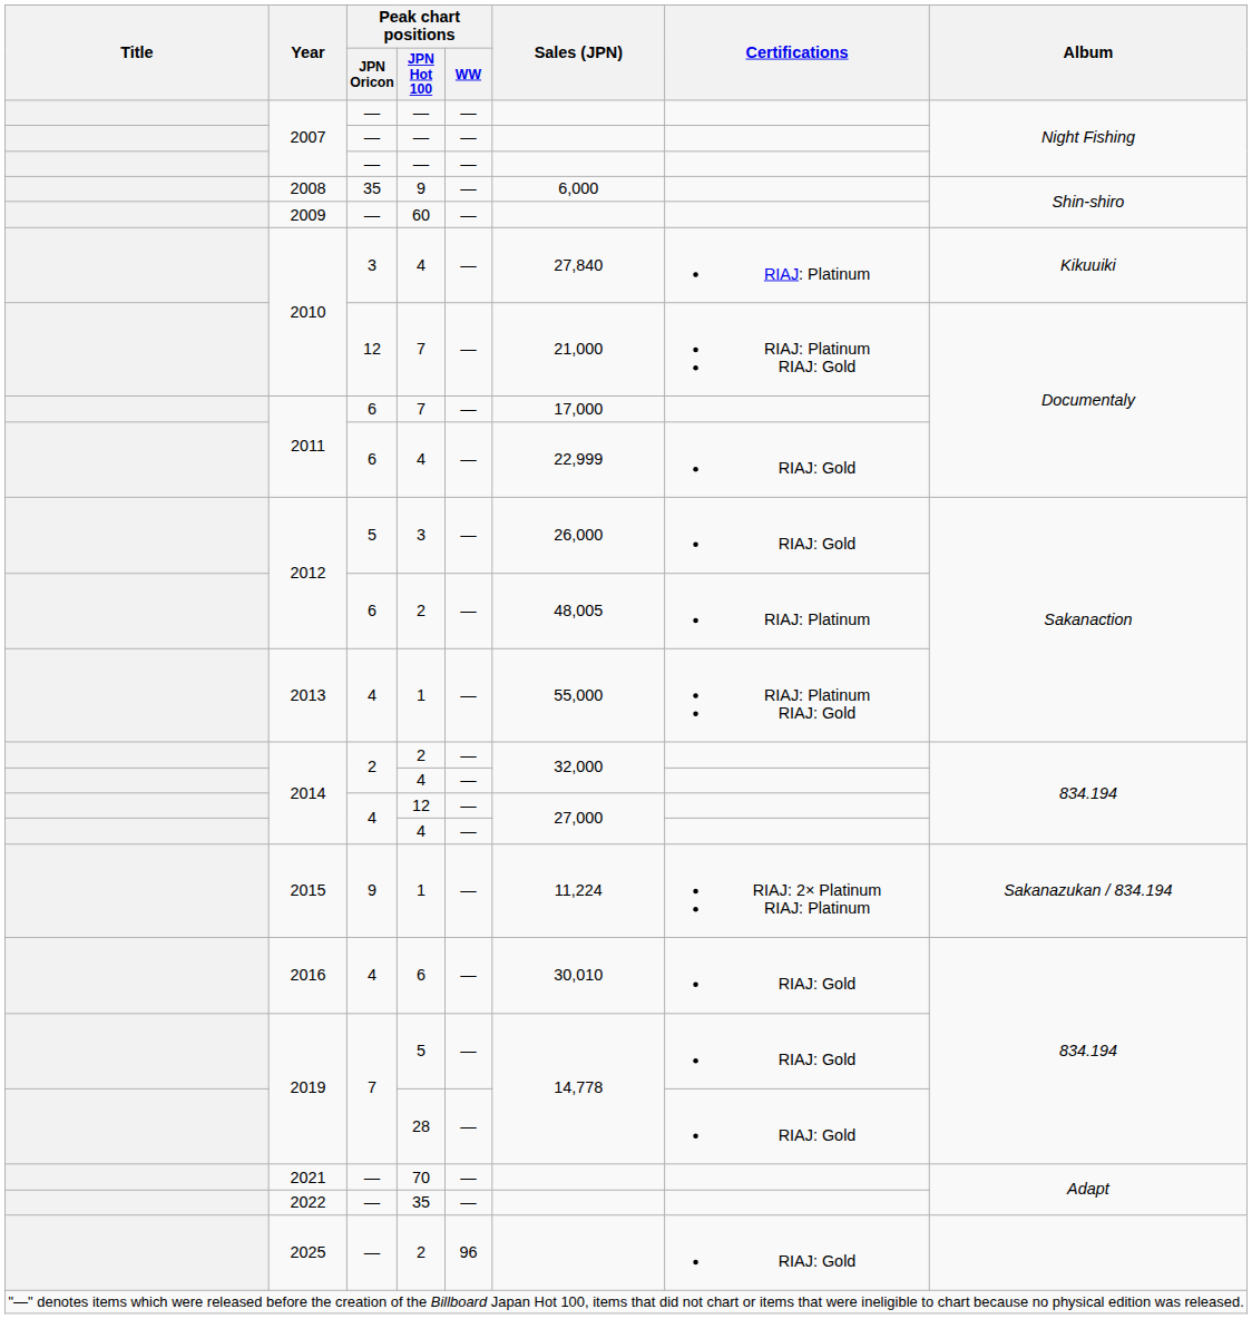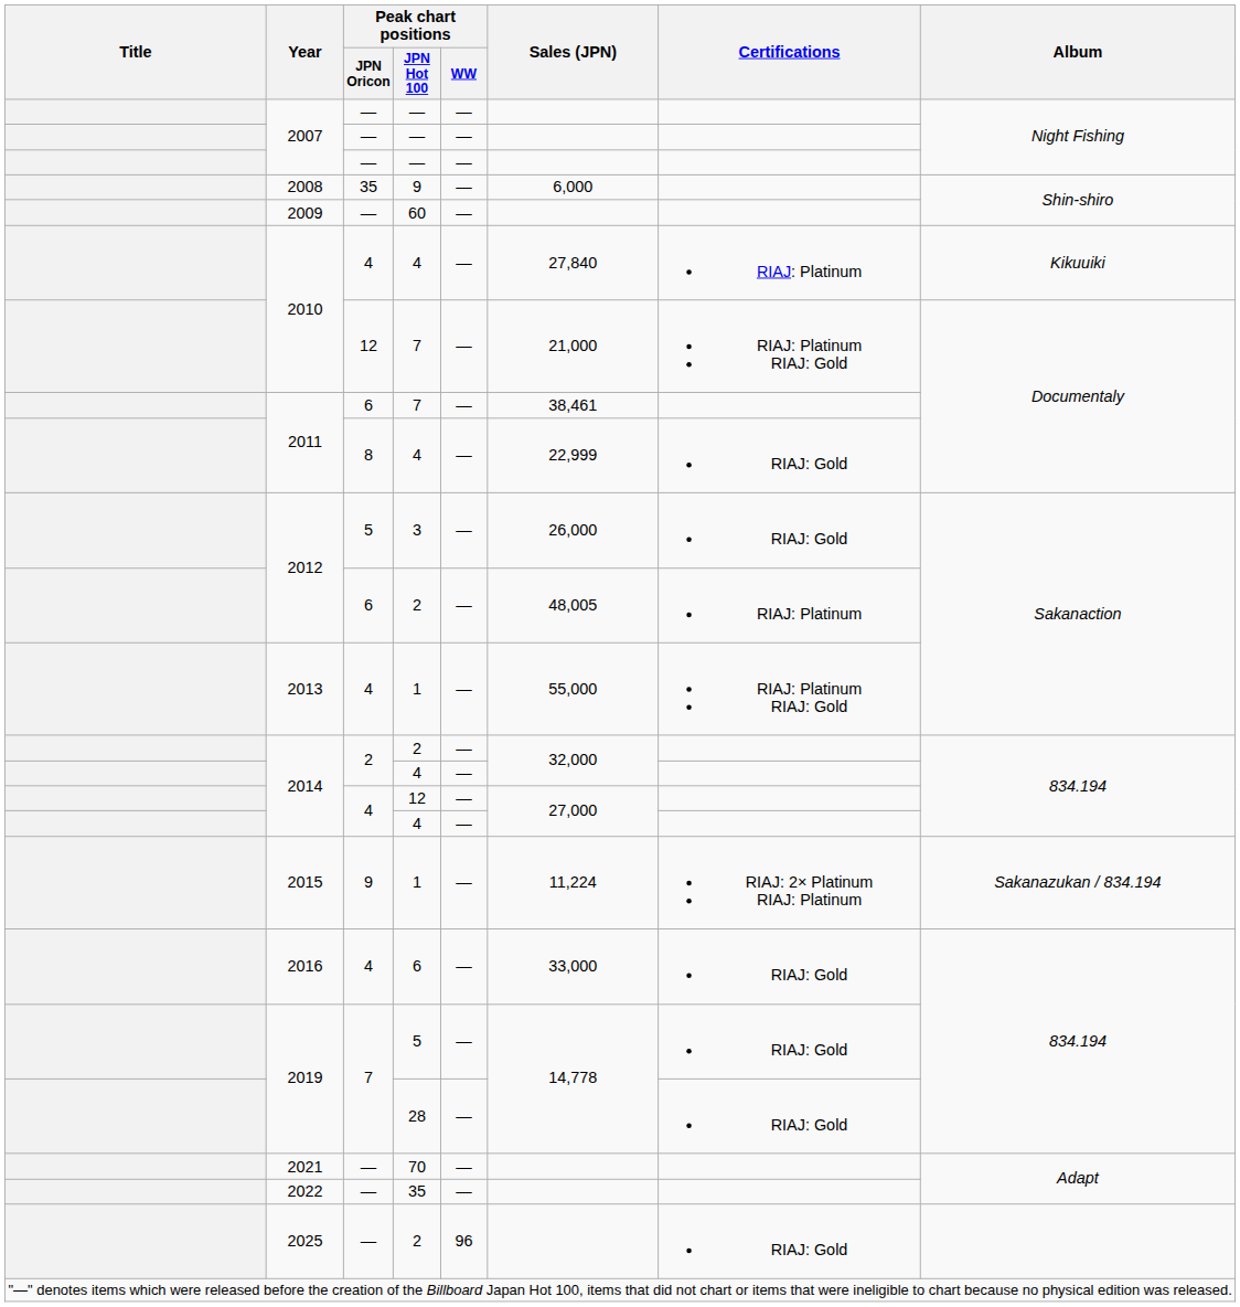2010 / 4 | Peak chart positions / JPN Oricon: 3 -> 4
2011 / 7 | Sales (JPN): 17,000 -> 38,461
2011 / 4 | Peak chart positions / JPN Oricon: 6 -> 8
2016 | Sales (JPN): 30,010 -> 33,000
